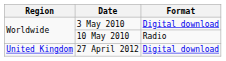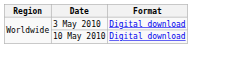10 May 2010 | Format: Radio -> Digital download
- row: United Kingdom | 27 April 2012 | Digital download
